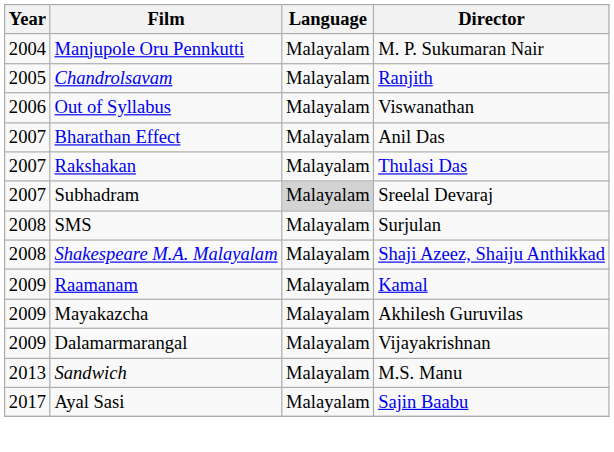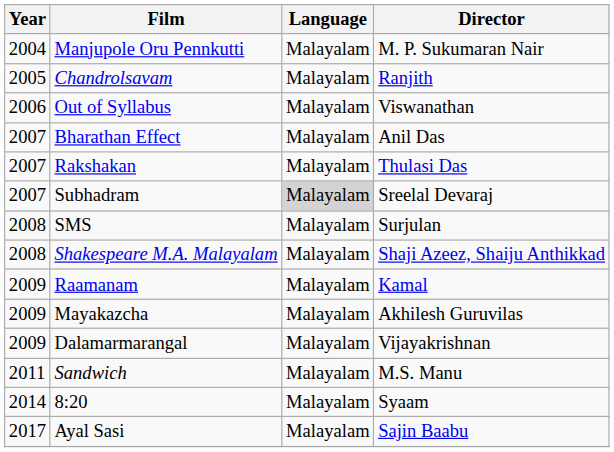Sandwich | Year: 2013 -> 2011
+ row: 2014 | 8:20 | Malayalam | Syaam
